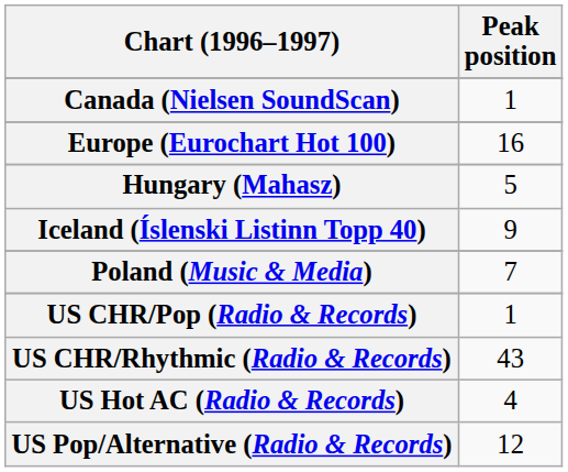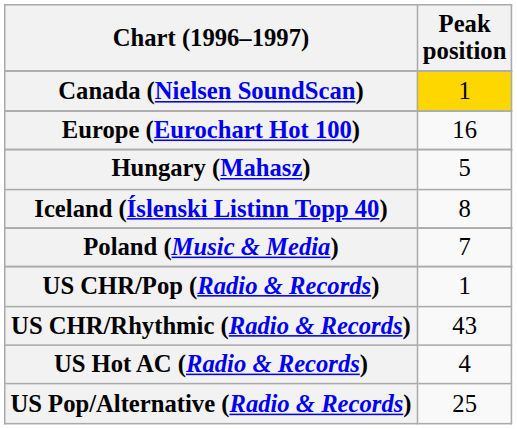Canada (Nielsen SoundScan) | Peak position: no background -> gold background
Iceland (Íslenski Listinn Topp 40) | Peak position: 9 -> 8
US Pop/Alternative (Radio & Records) | Peak position: 12 -> 25
